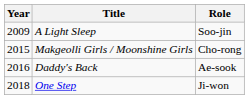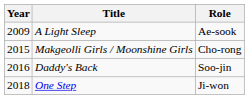A Light Sleep | Role: Soo-jin -> Ae-sook
Daddy's Back | Role: Ae-sook -> Soo-jin
